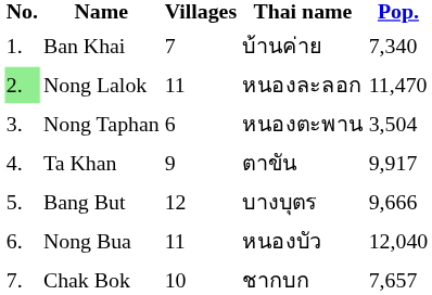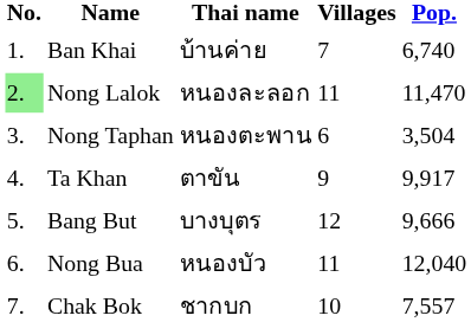columns swapped: Thai name <-> Villages
Ban Khai | Pop.: 7,340 -> 6,740
Chak Bok | Pop.: 7,657 -> 7,557
